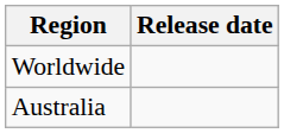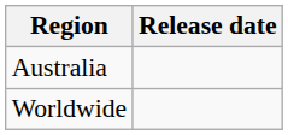rows swapped: Australia <-> Worldwide
